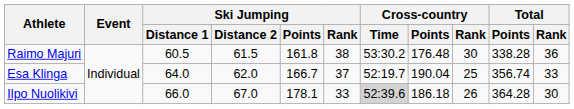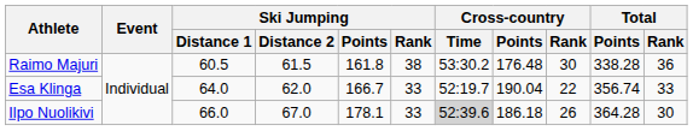Esa Klinga | Ski Jumping / Rank: 37 -> 33
Esa Klinga | Cross-country / Rank: 25 -> 22
